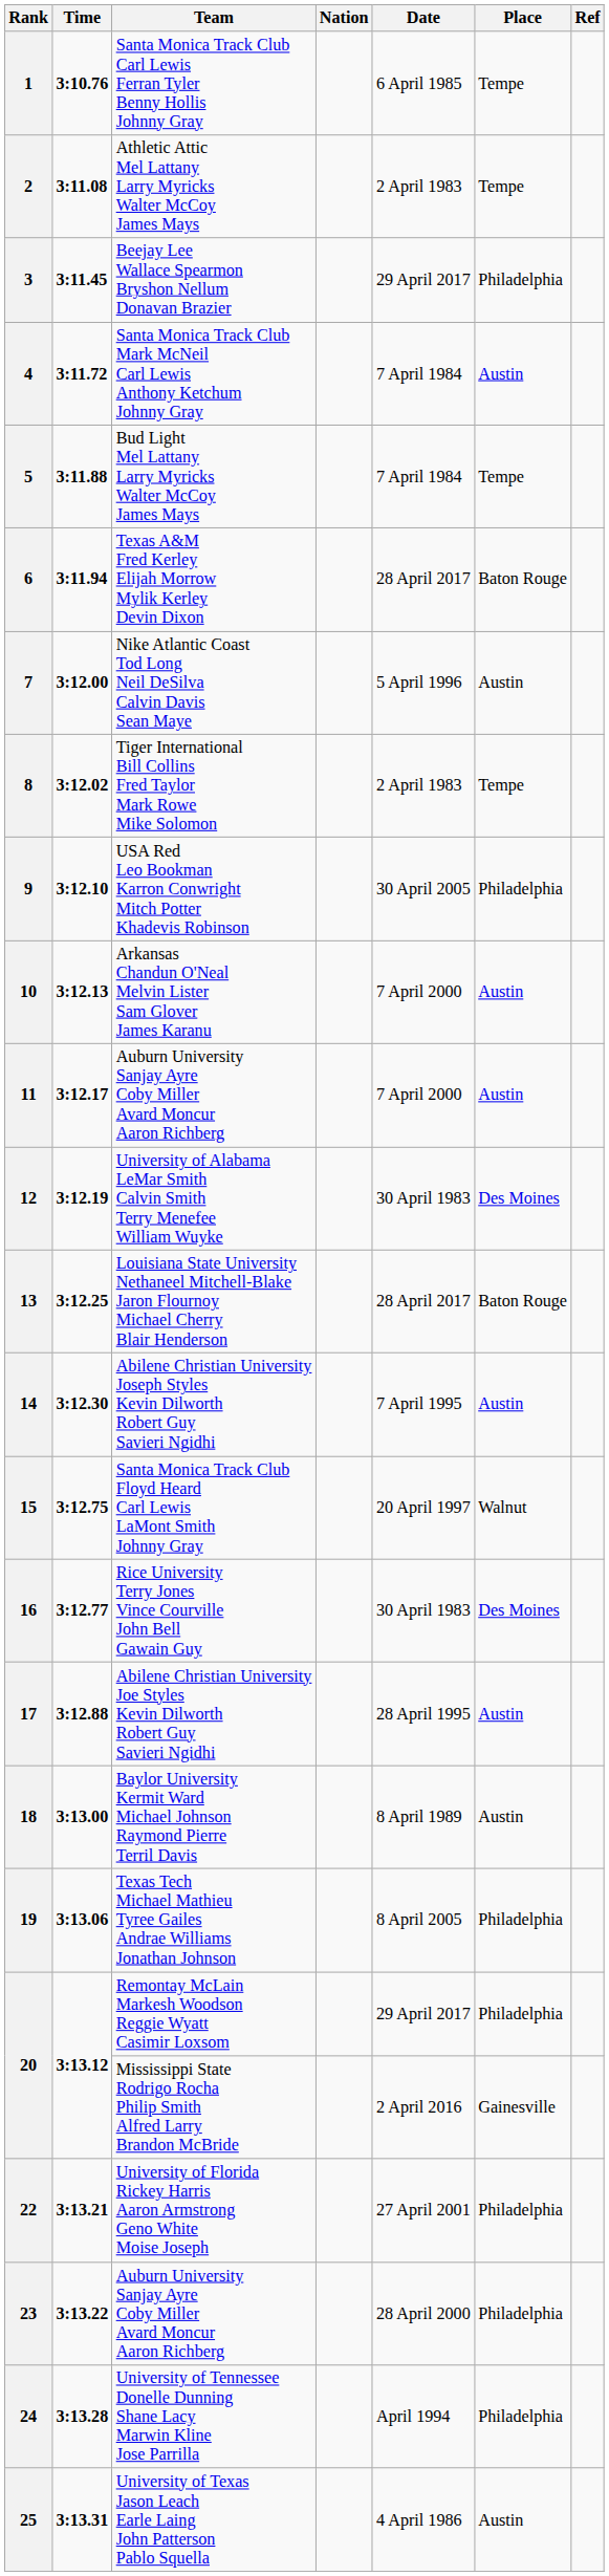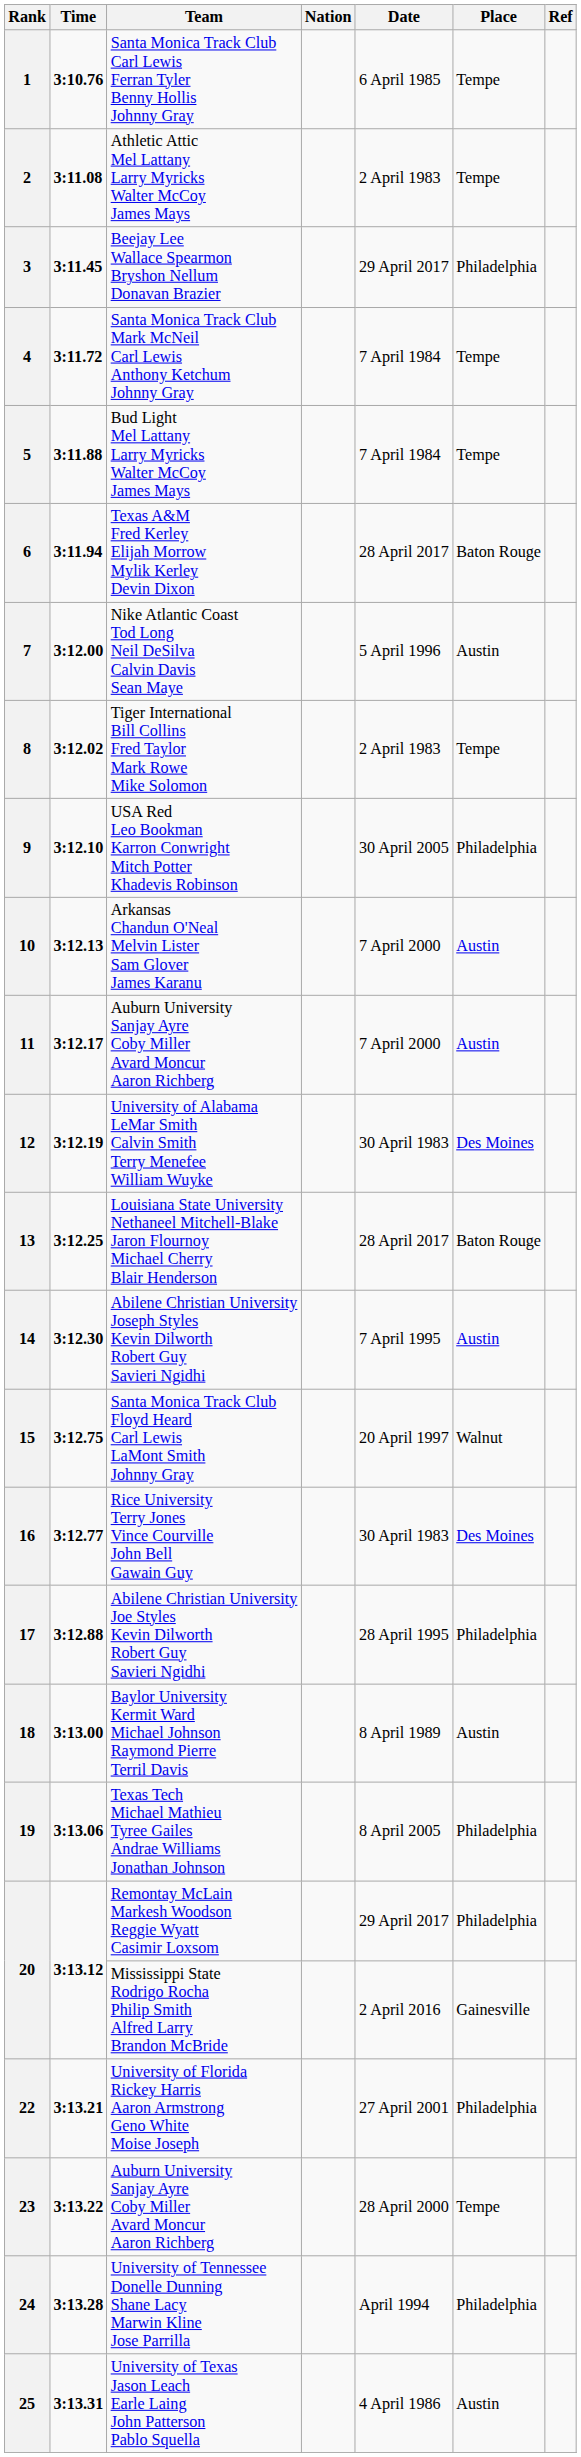4 | Place: Austin -> Tempe
17 | Place: Austin -> Philadelphia
23 | Place: Philadelphia -> Tempe
